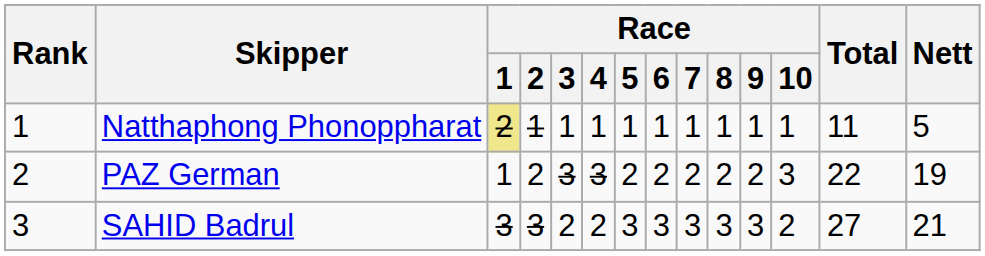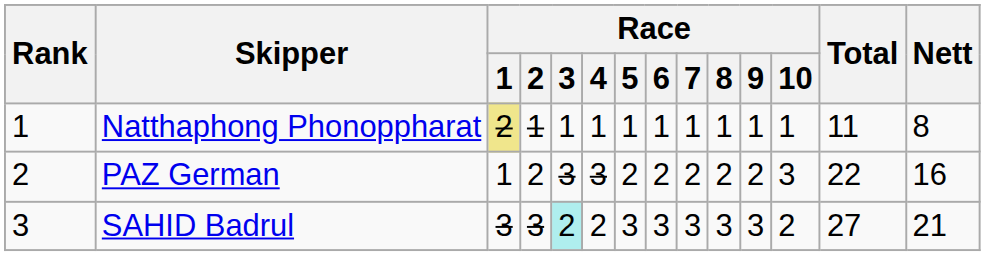Natthaphong Phonoppharat | Nett: 5 -> 8
PAZ German | Nett: 19 -> 16
SAHID Badrul | Race / 3: no background -> paleturquoise background
